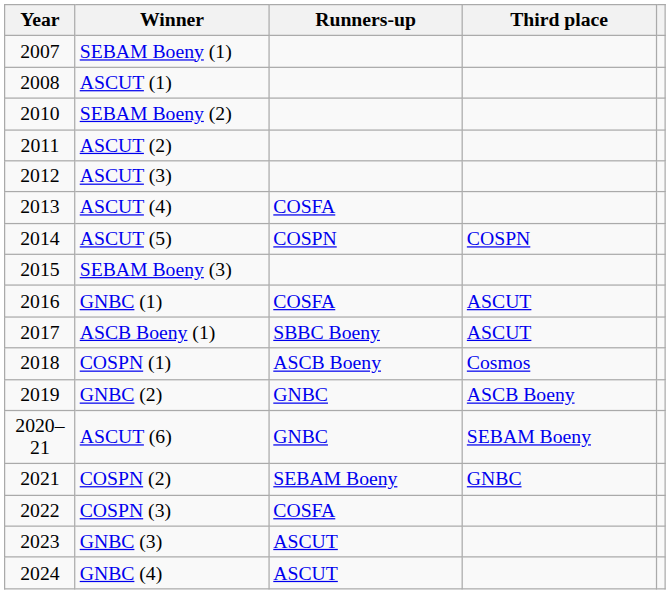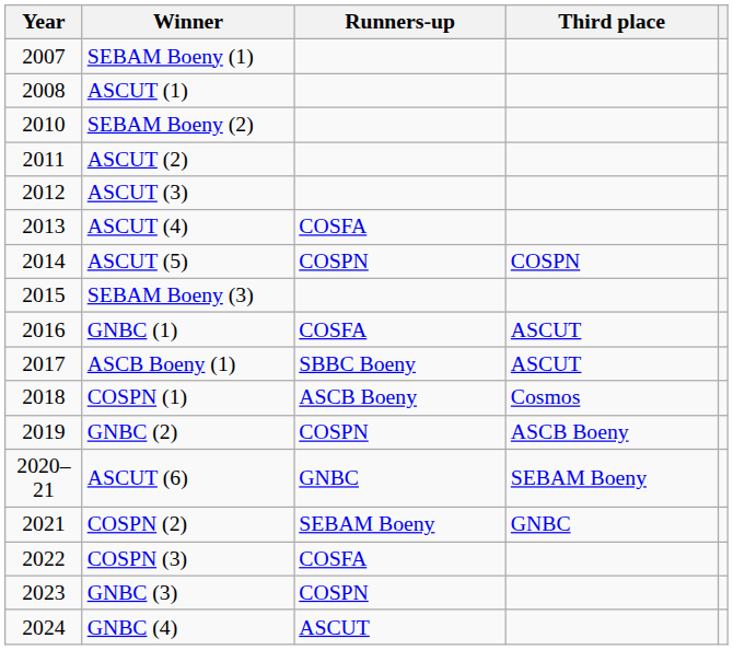GNBC (2) | Runners-up: GNBC -> COSPN
GNBC (3) | Runners-up: ASCUT -> COSPN
